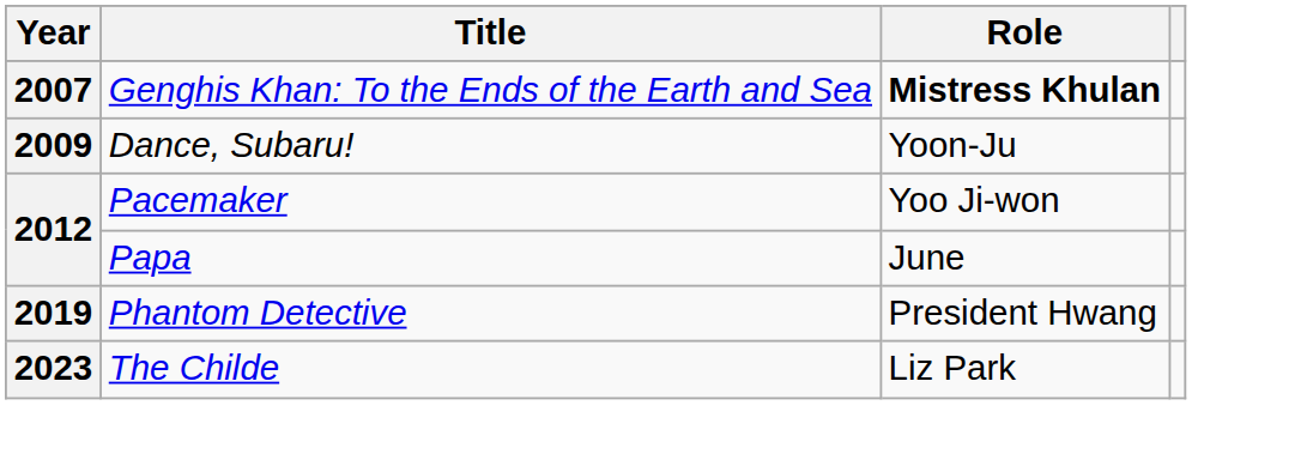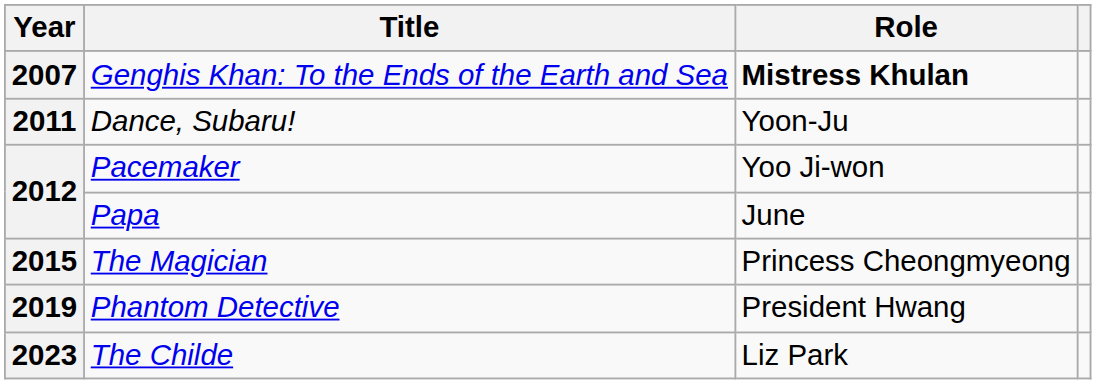Dance, Subaru! | Year: 2009 -> 2011
+ row: 2015 | The Magician | Princess Cheongmyeong
